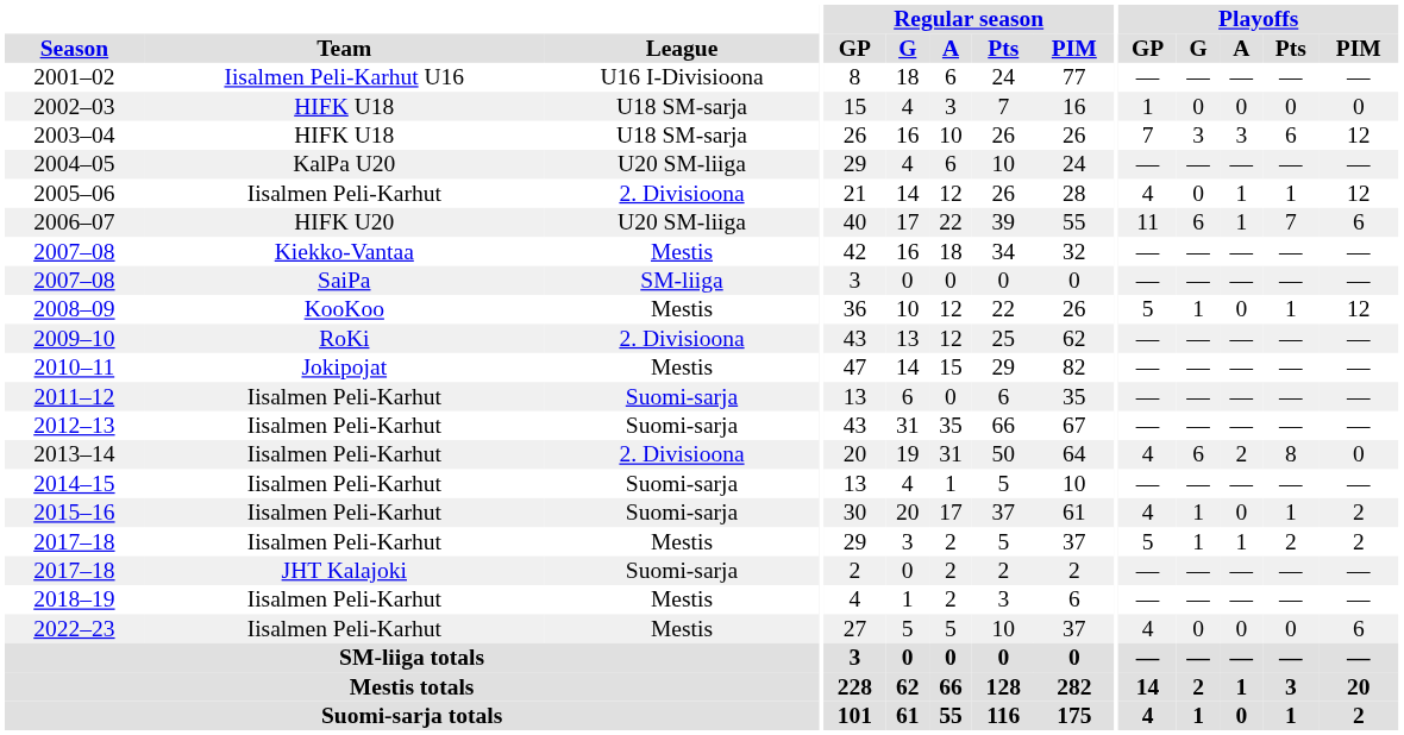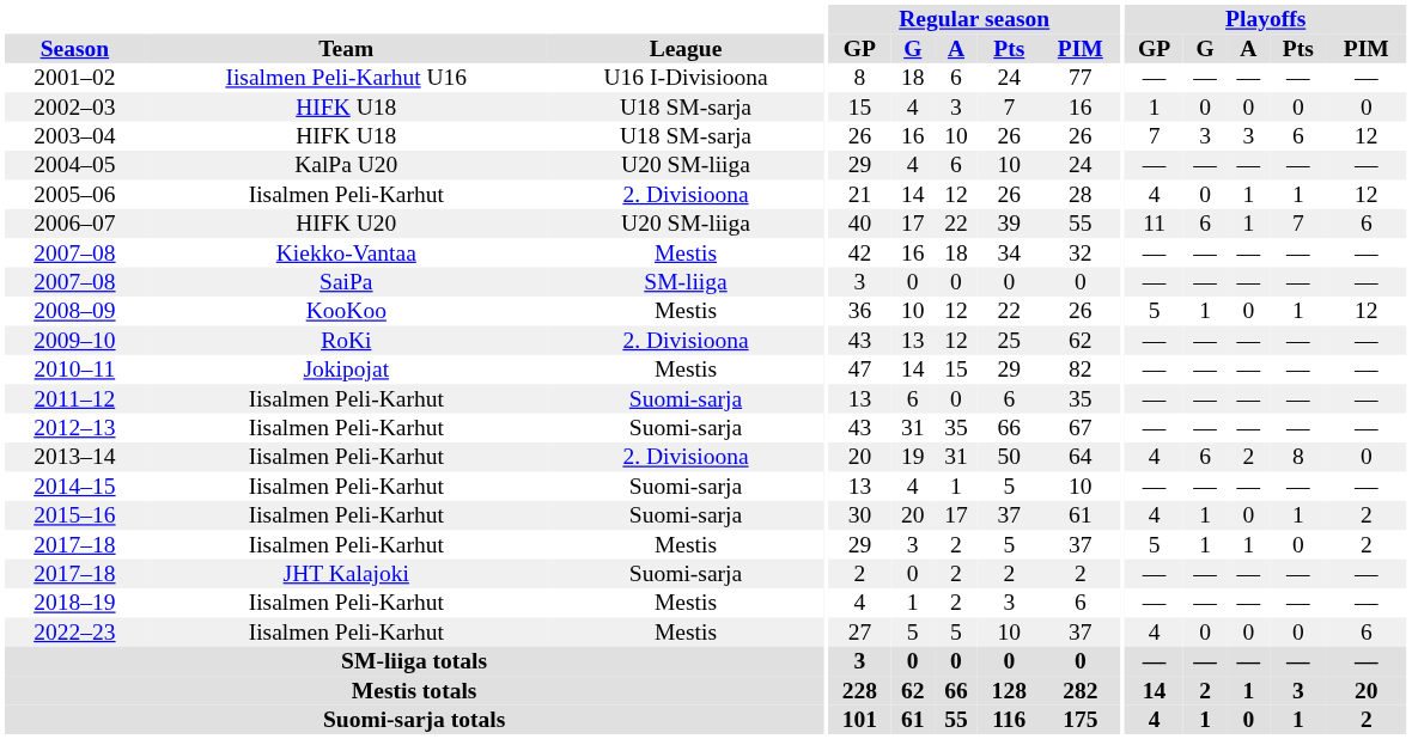2017–18 / Iisalmen Peli-Karhut | Playoffs / Pts: 2 -> 0
